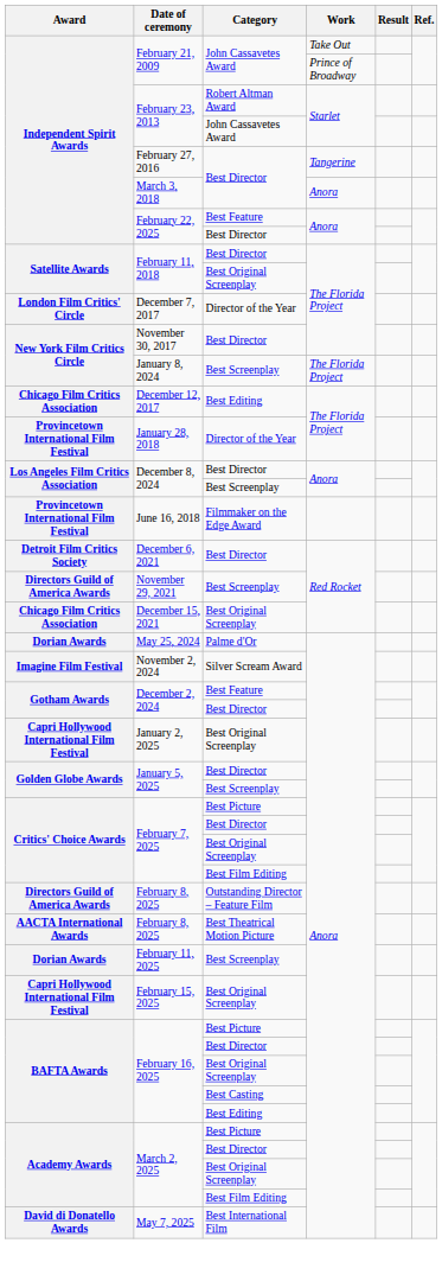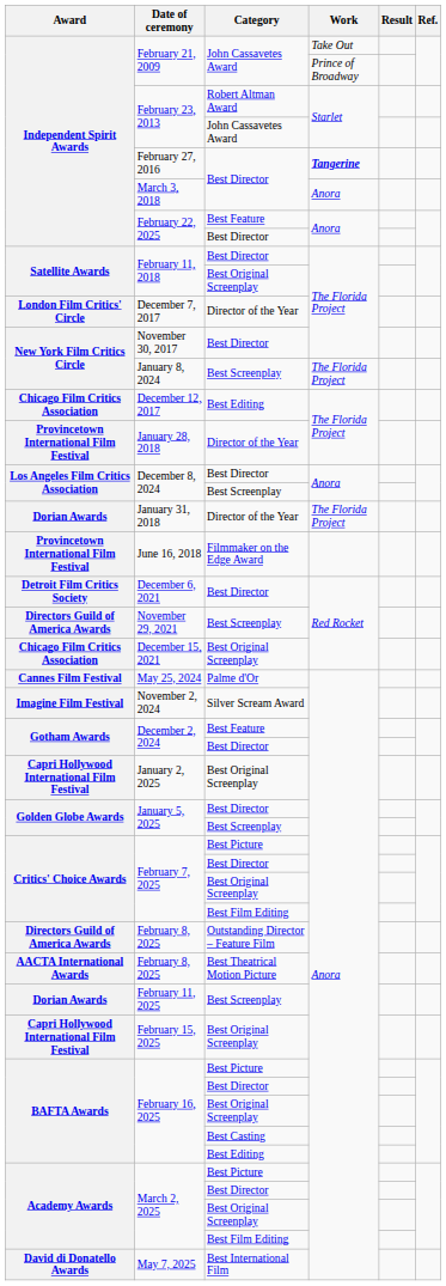February 27, 2016 | Work: normal -> bold
+ row: Dorian Awards | January 31, 2018 | Director of the Year | The Florida Project
May 25, 2024 | Award: Dorian Awards -> Cannes Film Festival
